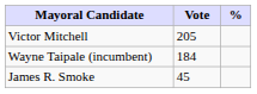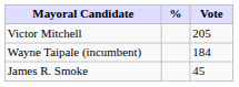columns swapped: Vote <-> %
